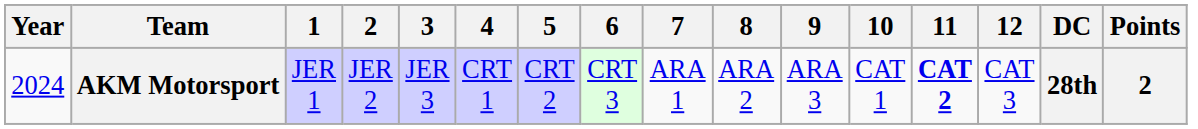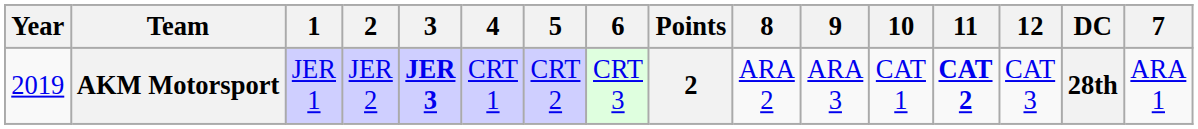columns swapped: 7 <-> Points
AKM Motorsport | Year: 2024 -> 2019
AKM Motorsport | 3: normal -> bold
